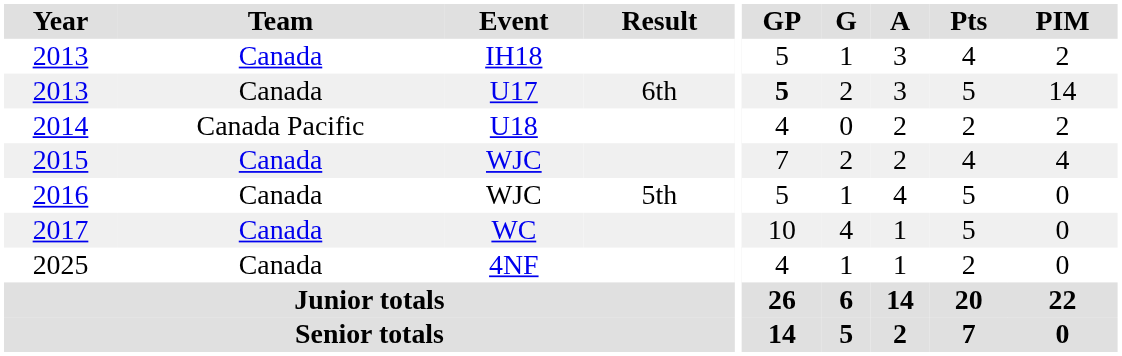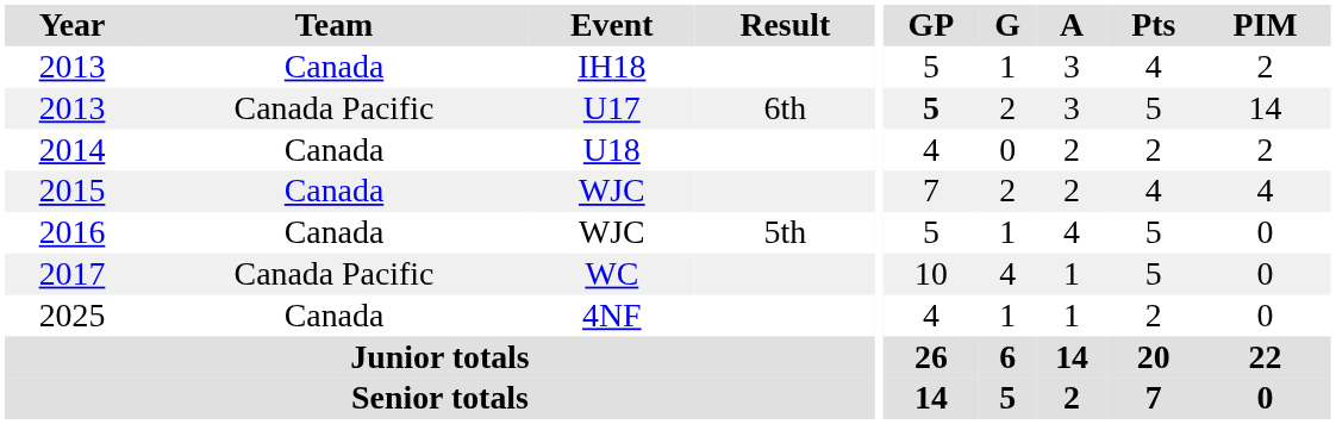2013 / U17 | Team: Canada -> Canada Pacific
2014 | Team: Canada Pacific -> Canada
2017 | Team: Canada -> Canada Pacific
